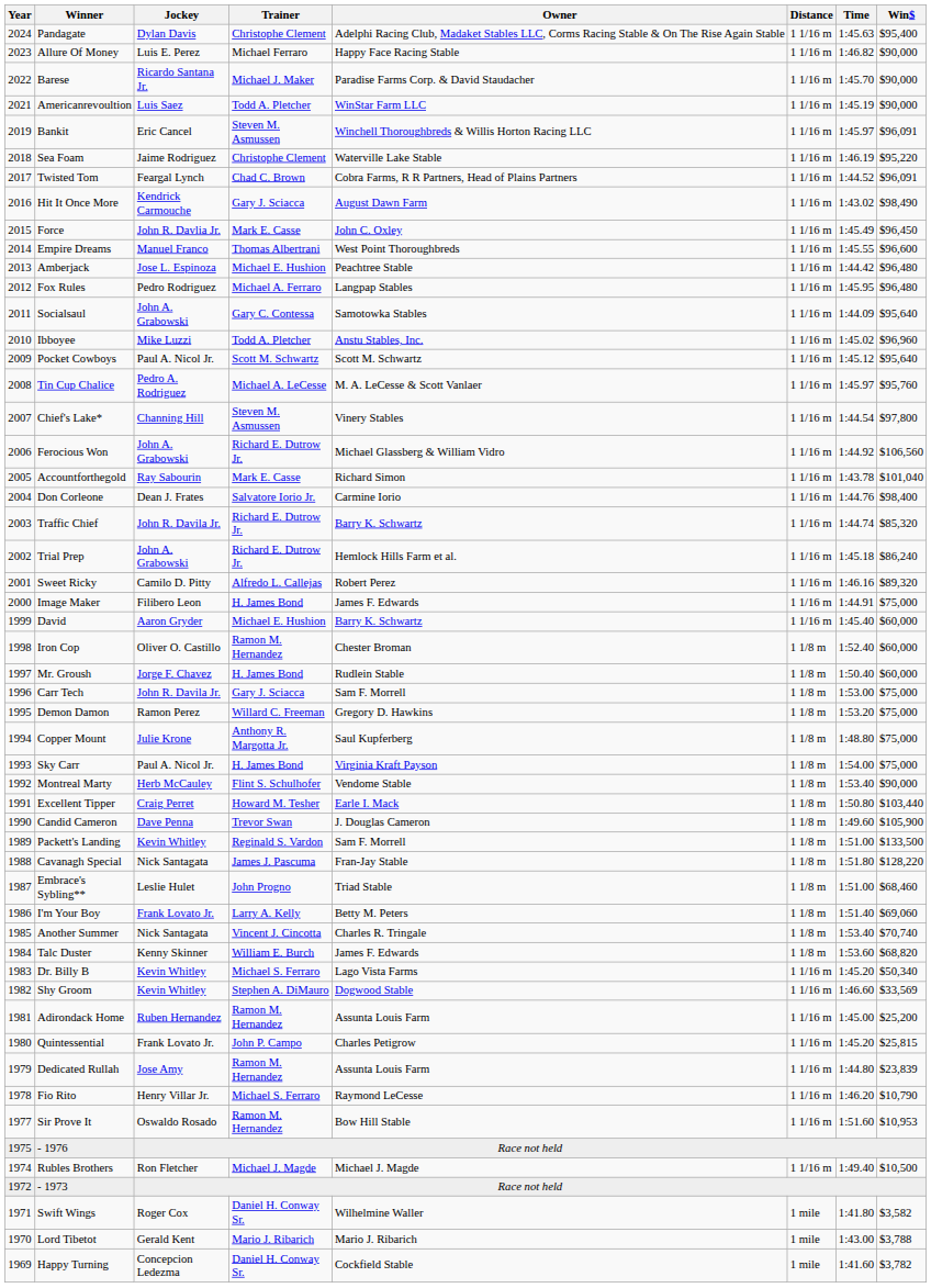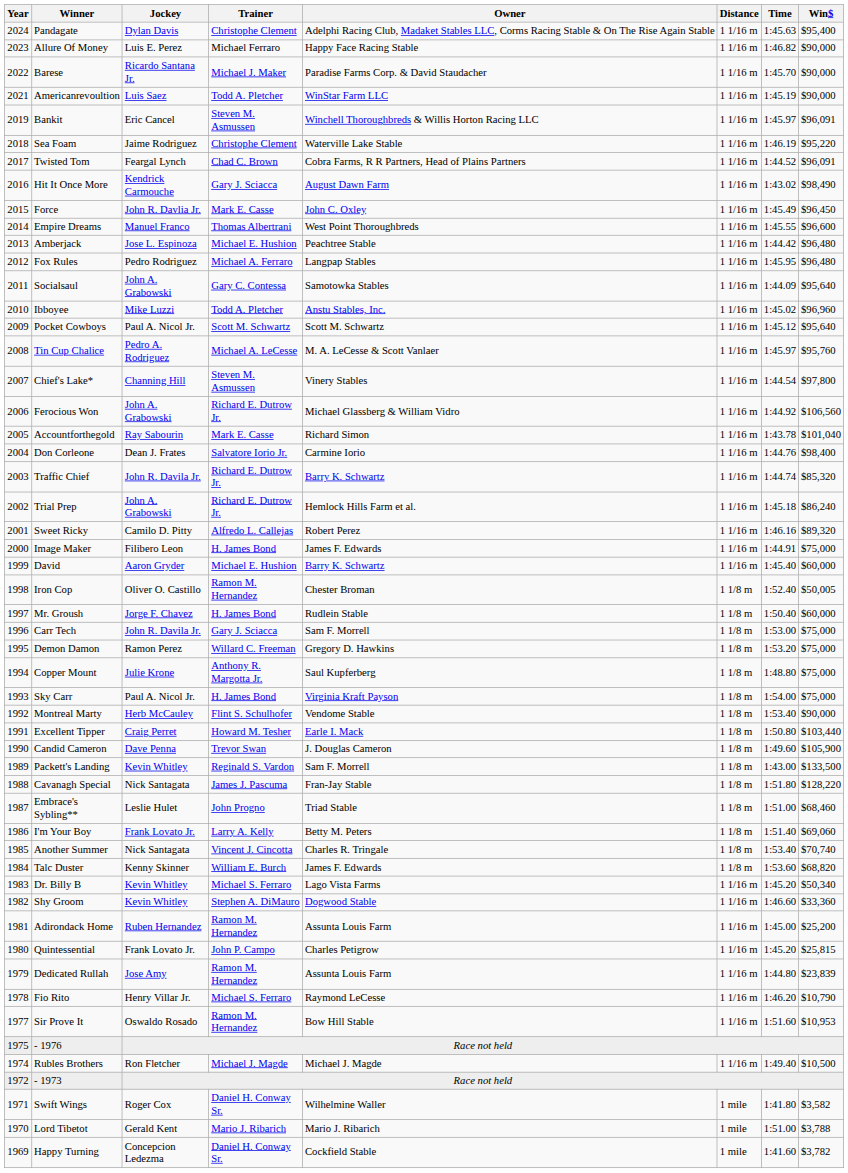Iron Cop | Win$: $60,000 -> $50,005
Packett's Landing | Time: 1:51.00 -> 1:43.00
Shy Groom | Win$: $33,569 -> $33,360
Lord Tibetot | Time: 1:43.00 -> 1:51.00
